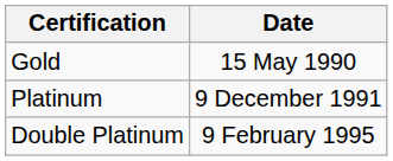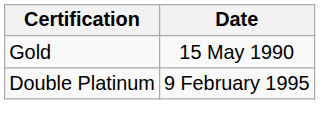- row: Platinum | 9 December 1991
